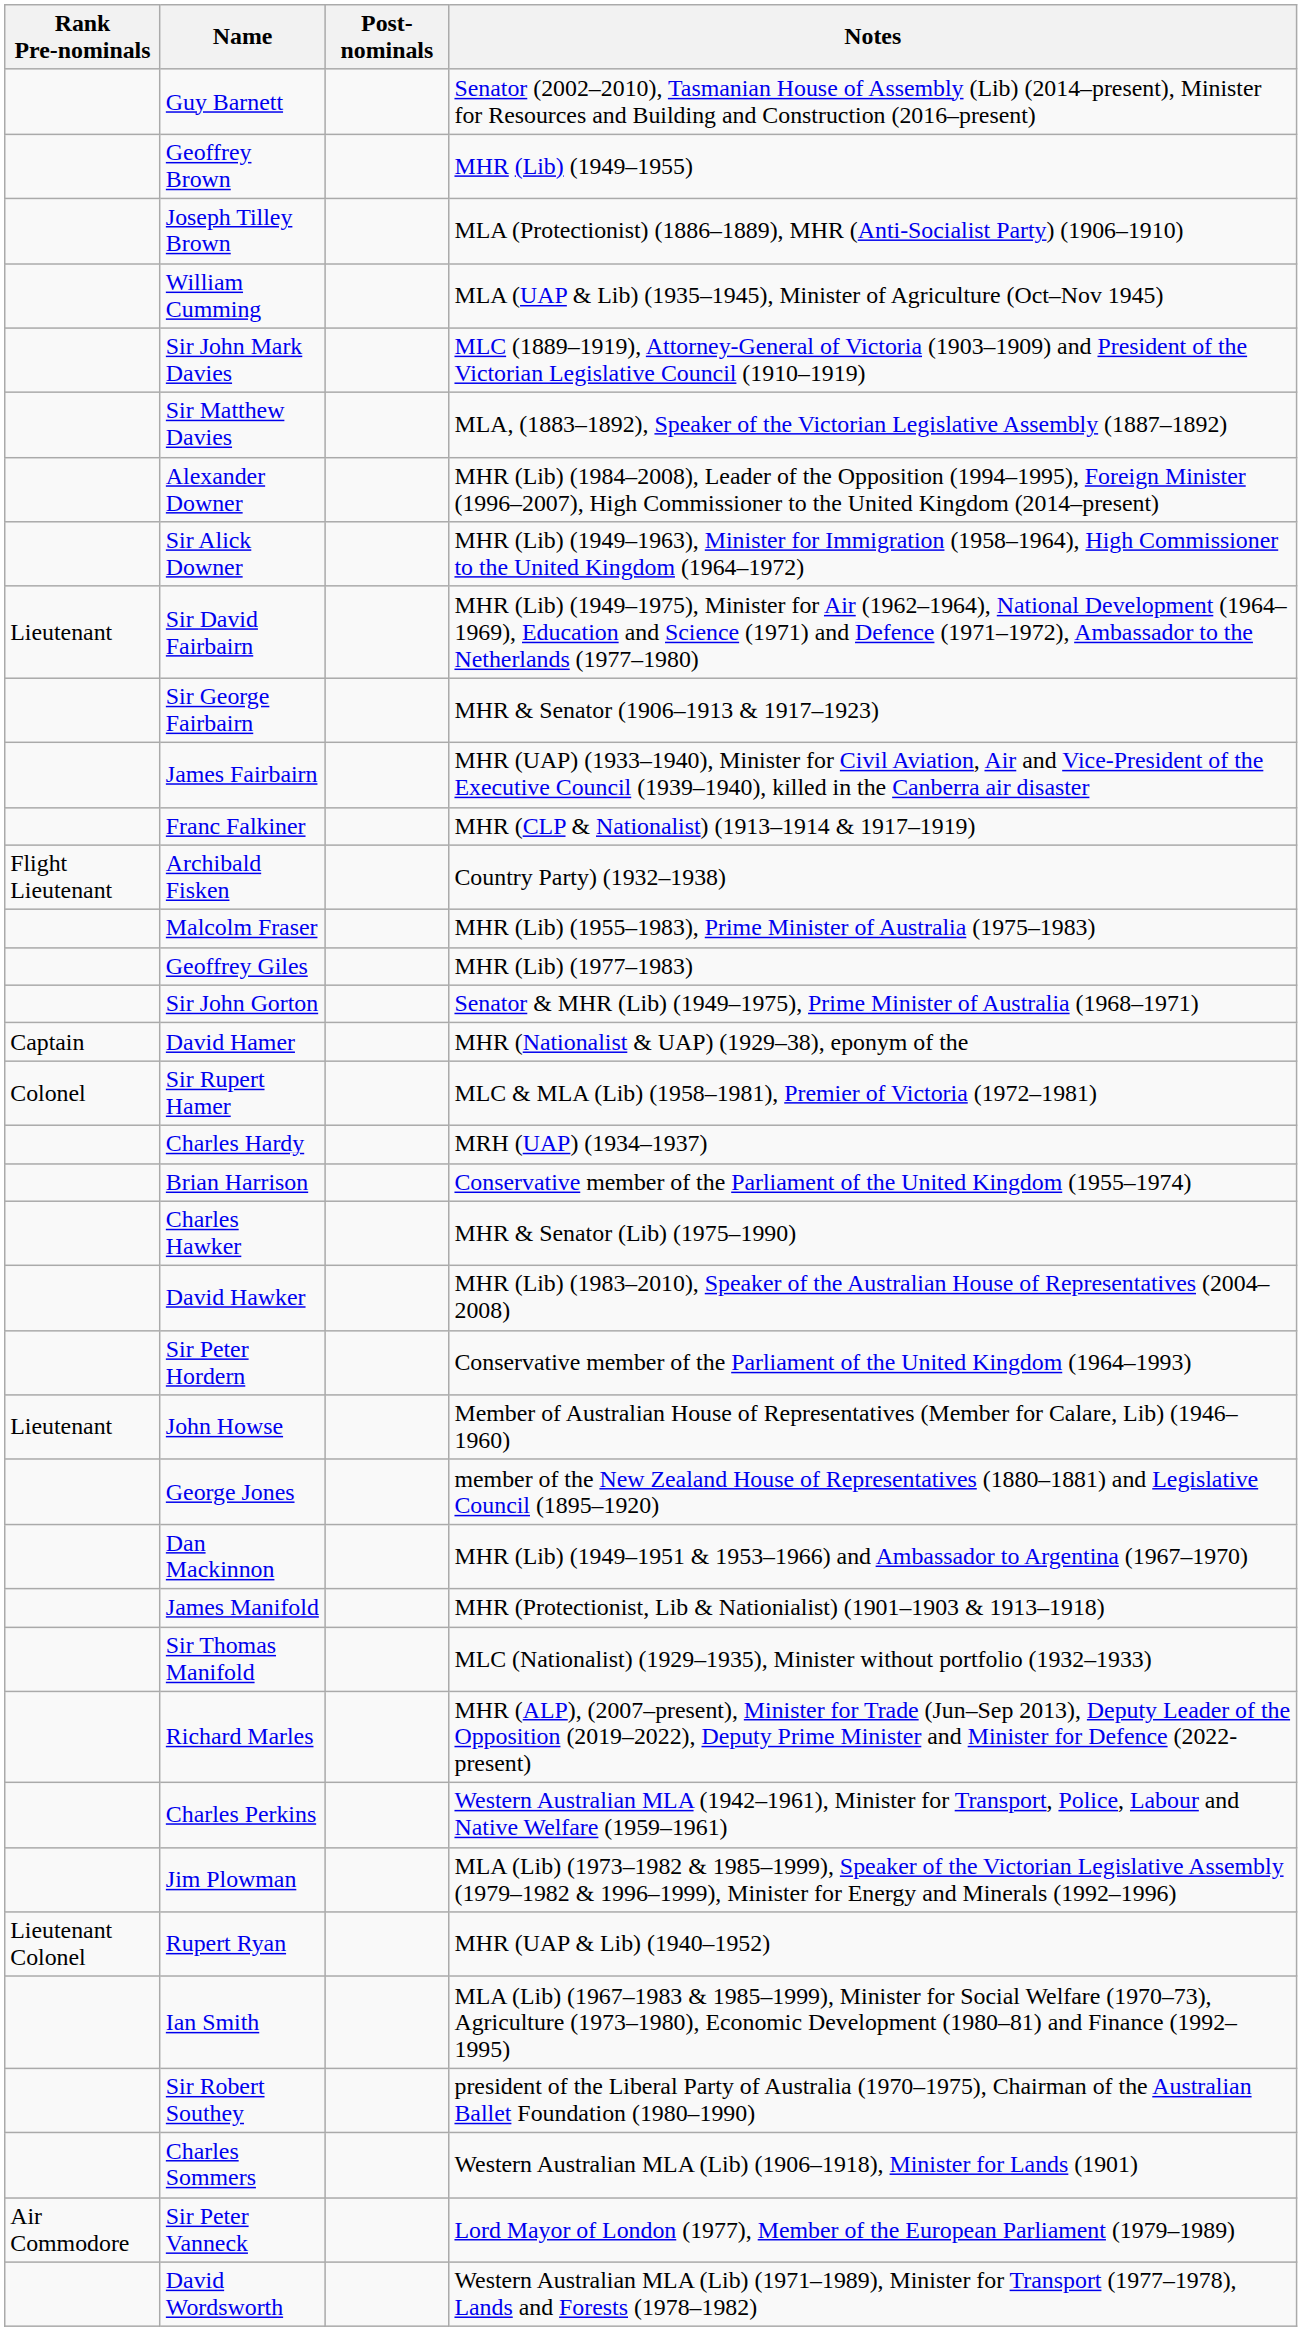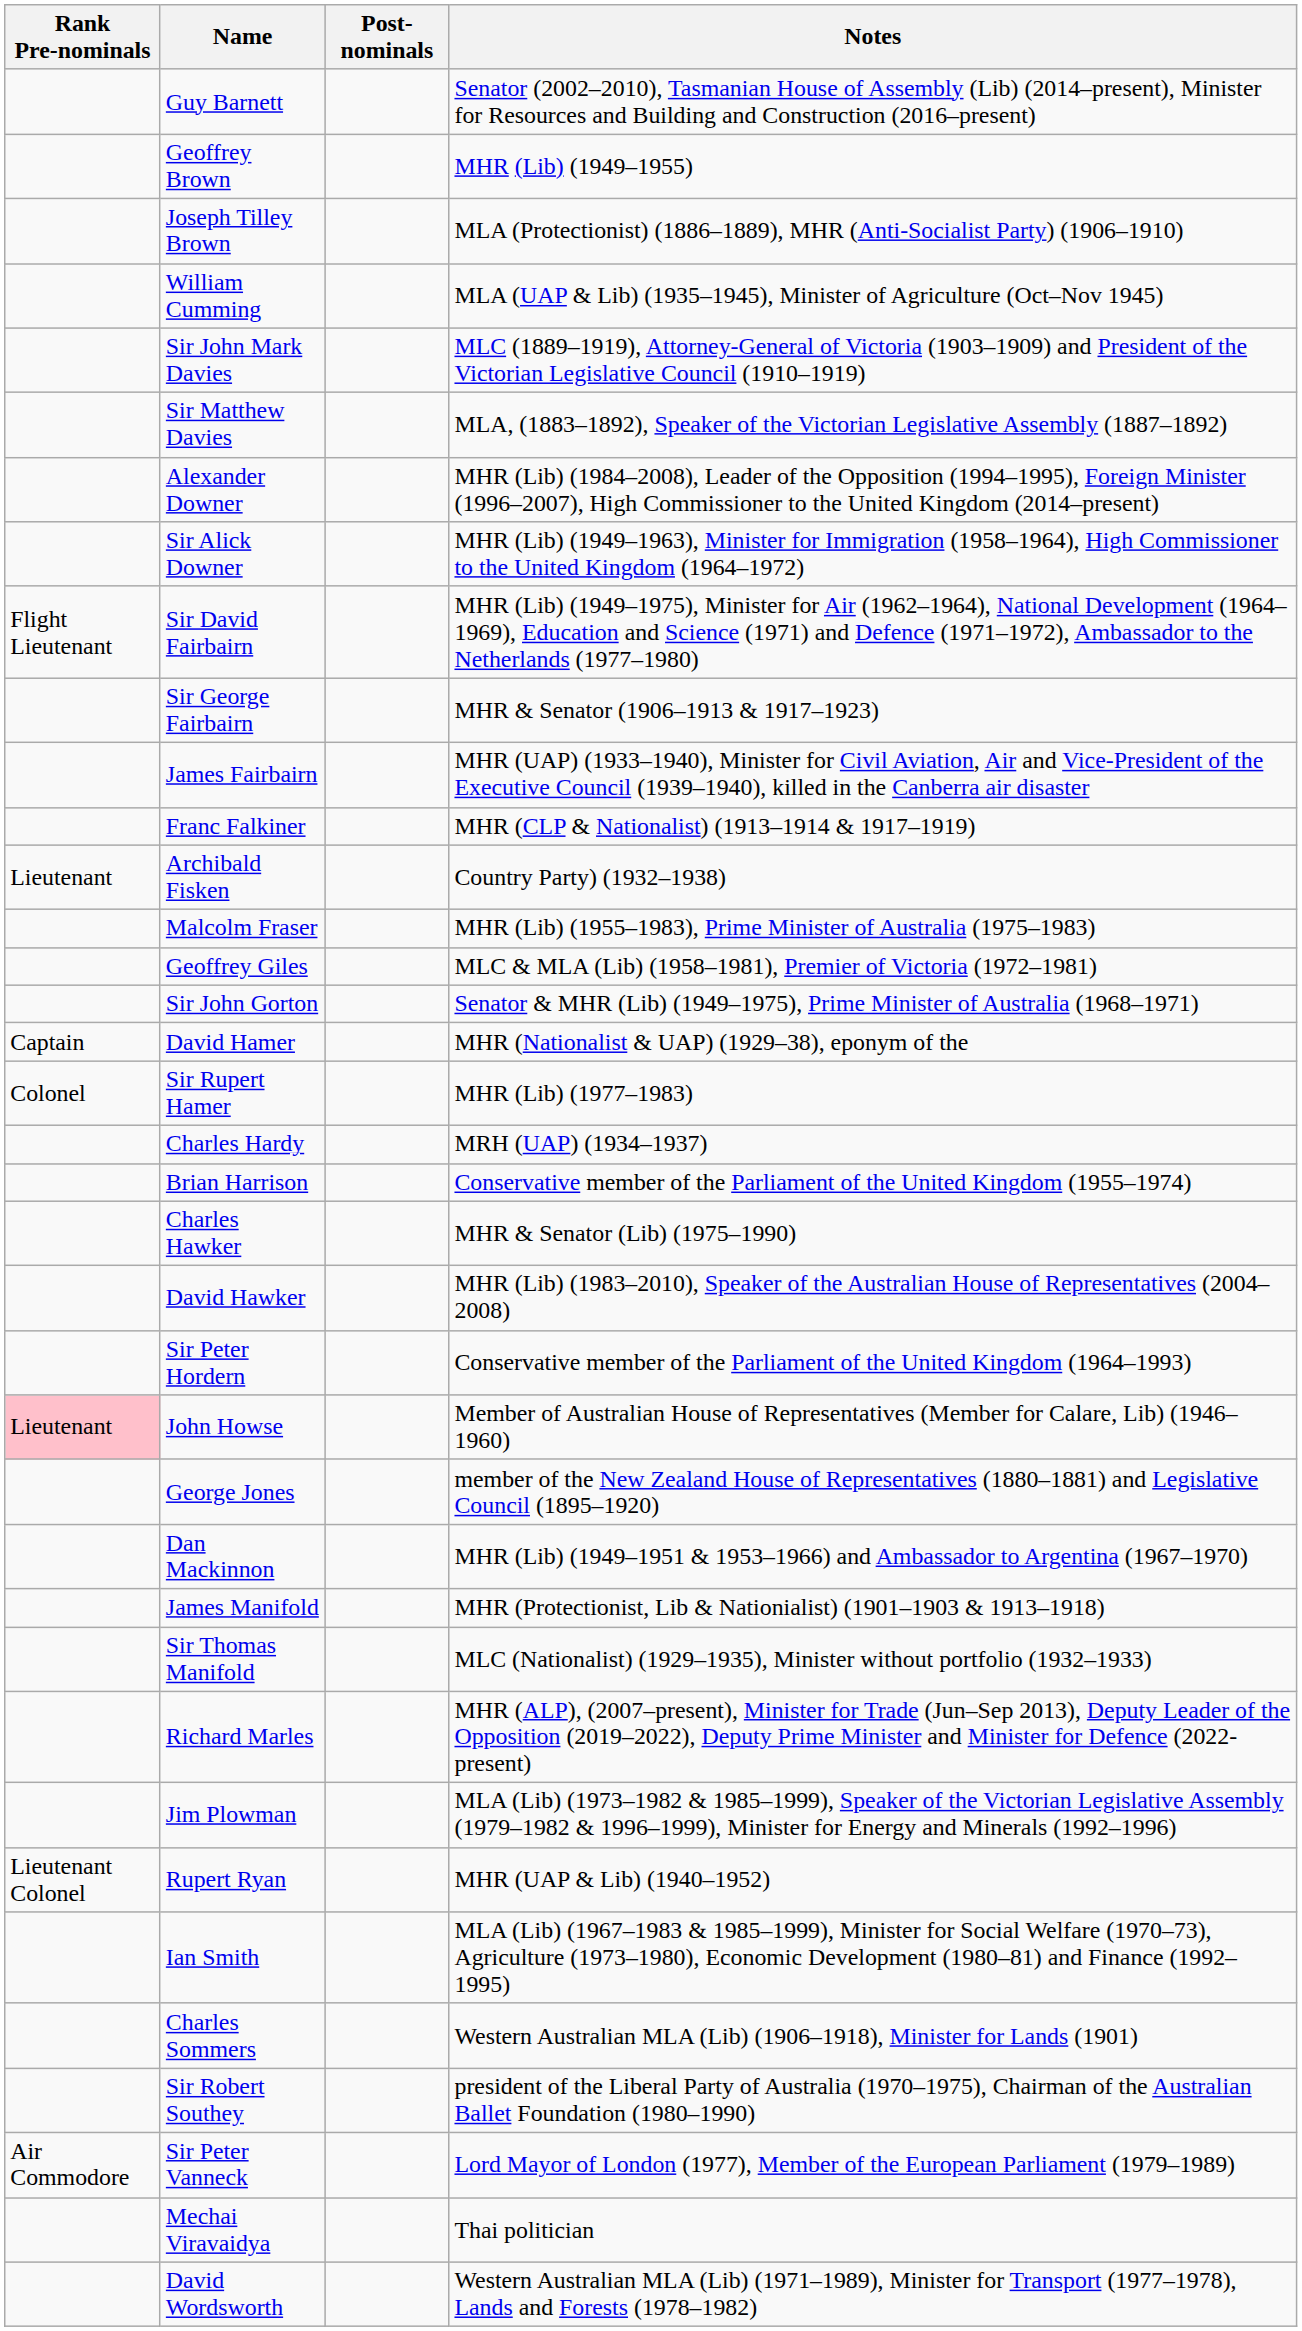Sir David Fairbairn | Rank Pre-nominals: Lieutenant -> Flight Lieutenant
Archibald Fisken | Rank Pre-nominals: Flight Lieutenant -> Lieutenant
Geoffrey Giles | Notes: MHR (Lib) (1977–1983) -> MLC & MLA (Lib) (1958–1981), Premier of Victoria (1972–1981)
Sir Rupert Hamer | Notes: MLC & MLA (Lib) (1958–1981), Premier of Victoria (1972–1981) -> MHR (Lib) (1977–1983)
John Howse | Rank Pre-nominals: no background -> pink background
- row: Charles Perkins | Western Australian MLA (1942–1961), Minister for Transport, Police, Labour and Native Welfare (1959–1961)
rows swapped: Charles Sommers <-> Sir Robert Southey
+ row: Mechai Viravaidya | Thai politician
